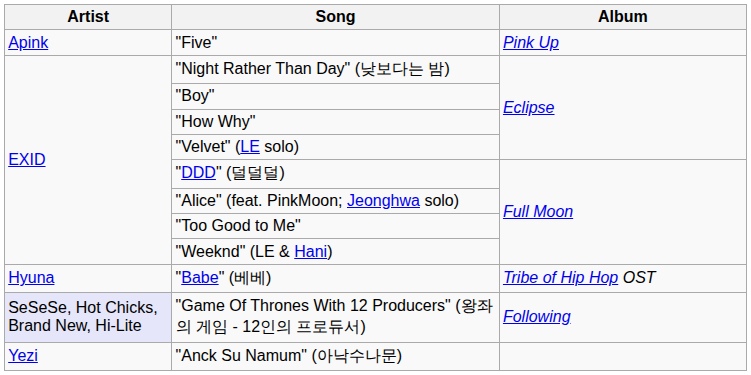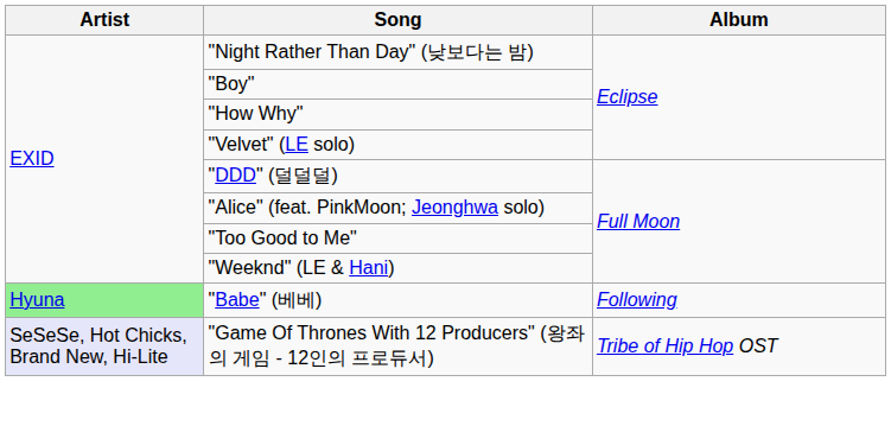- row: Apink | "Five" | Pink Up
"Babe" (베베) | Artist: no background -> lightgreen background
"Babe" (베베) | Album: Tribe of Hip Hop OST -> Following
"Game Of Thrones With 12 Producers" (왕좌의 게임 - 12인의 프로듀서) | Album: Following -> Tribe of Hip Hop OST
- row: Yezi | "Anck Su Namum" (아낙수나문)
